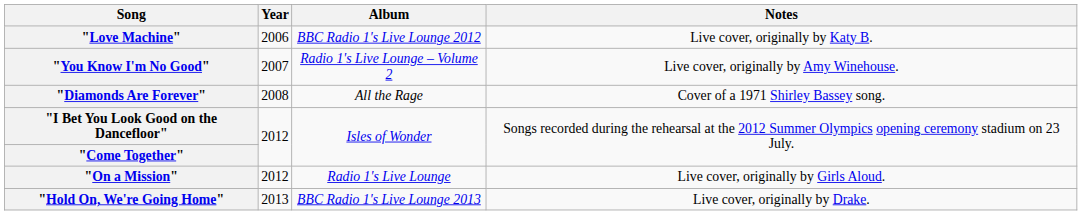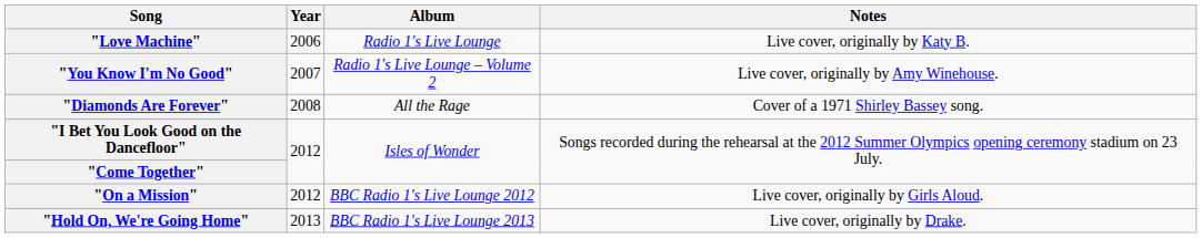"Love Machine" | Album: BBC Radio 1's Live Lounge 2012 -> Radio 1's Live Lounge
"On a Mission" | Album: Radio 1's Live Lounge -> BBC Radio 1's Live Lounge 2012
